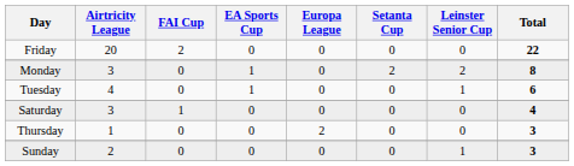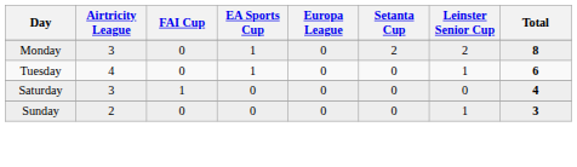- row: Friday | 20 | 2 | 0 | 0 | 0 | 0 | 22
- row: Thursday | 1 | 0 | 0 | 2 | 0 | 0 | 3
